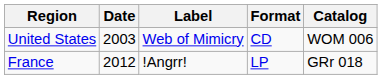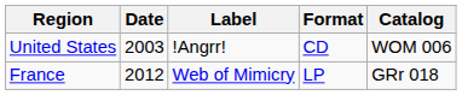United States | Label: Web of Mimicry -> !Angrr!
France | Label: !Angrr! -> Web of Mimicry
